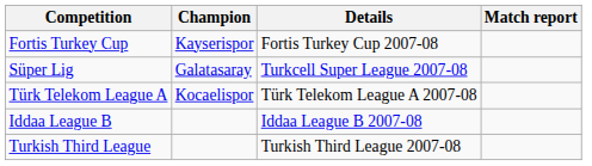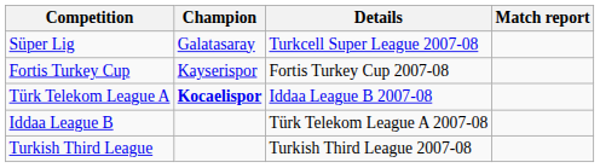rows swapped: Süper Lig <-> Fortis Turkey Cup
Türk Telekom League A | Champion: normal -> bold
Türk Telekom League A | Details: Türk Telekom League A 2007-08 -> Iddaa League B 2007-08
Iddaa League B | Details: Iddaa League B 2007-08 -> Türk Telekom League A 2007-08
